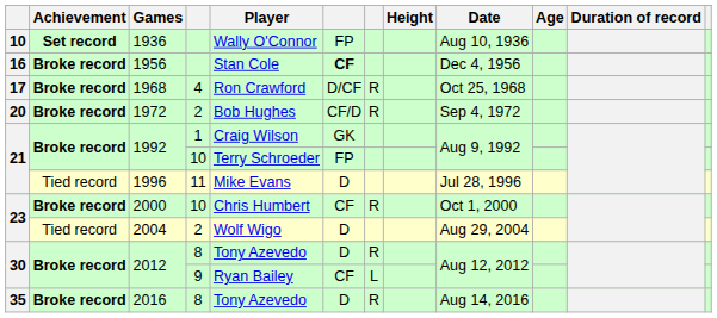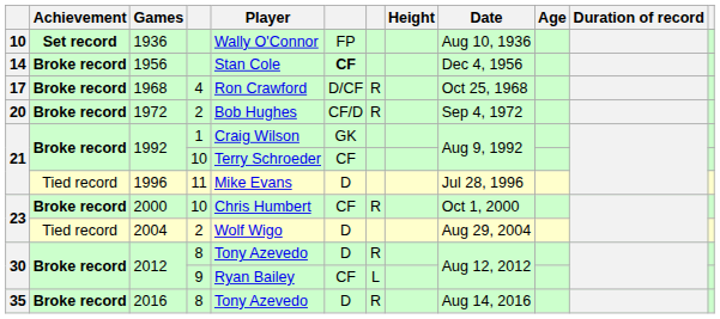1956 | column 1: 16 -> 14
1992 / 10 | column 6: FP -> CF
